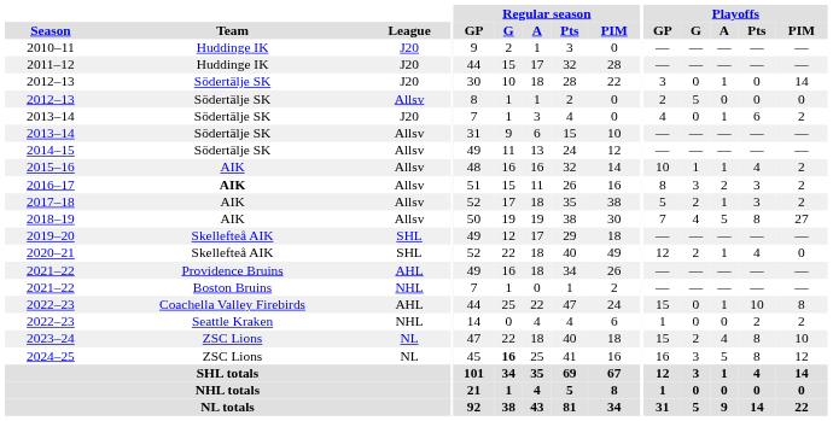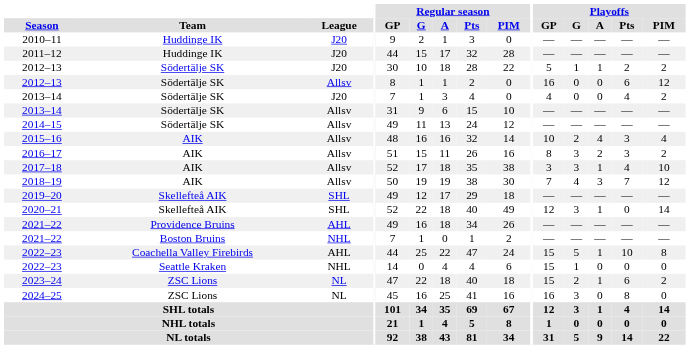2012–13 / J20 | Playoffs / GP: 3 -> 5
2012–13 / J20 | Playoffs / G: 0 -> 1
2012–13 / J20 | Playoffs / Pts: 0 -> 2
2012–13 / J20 | Playoffs / PIM: 14 -> 2
2012–13 / Allsv | Playoffs / GP: 2 -> 16
2012–13 / Allsv | Playoffs / G: 5 -> 0
2012–13 / Allsv | Playoffs / Pts: 0 -> 6
2012–13 / Allsv | Playoffs / PIM: 0 -> 12
2013–14 / J20 | Playoffs / A: 1 -> 0
2013–14 / J20 | Playoffs / Pts: 6 -> 4
2015–16 | Playoffs / G: 1 -> 2
2015–16 | Playoffs / A: 1 -> 4
2015–16 | Playoffs / Pts: 4 -> 3
2015–16 | Playoffs / PIM: 2 -> 4
2016–17 | Team: bold -> normal
2017–18 | Playoffs / GP: 5 -> 3
2017–18 | Playoffs / G: 2 -> 3
2017–18 | Playoffs / Pts: 3 -> 4
2017–18 | Playoffs / PIM: 2 -> 10
2018–19 | Playoffs / A: 5 -> 3
2018–19 | Playoffs / Pts: 8 -> 7
2018–19 | Playoffs / PIM: 27 -> 12
2020–21 | Playoffs / G: 2 -> 3
2020–21 | Playoffs / Pts: 4 -> 0
2020–21 | Playoffs / PIM: 0 -> 14
2022–23 / AHL | Playoffs / G: 0 -> 5
2022–23 / NHL | Playoffs / GP: 1 -> 15
2022–23 / NHL | Playoffs / G: 0 -> 1
2022–23 / NHL | Playoffs / Pts: 2 -> 0
2022–23 / NHL | Playoffs / PIM: 2 -> 0
2023–24 | Playoffs / A: 4 -> 1
2023–24 | Playoffs / Pts: 8 -> 6
2023–24 | Playoffs / PIM: 10 -> 2
2024–25 | Regular season / G: bold -> normal
2024–25 | Playoffs / A: 5 -> 0
2024–25 | Playoffs / PIM: 12 -> 0
